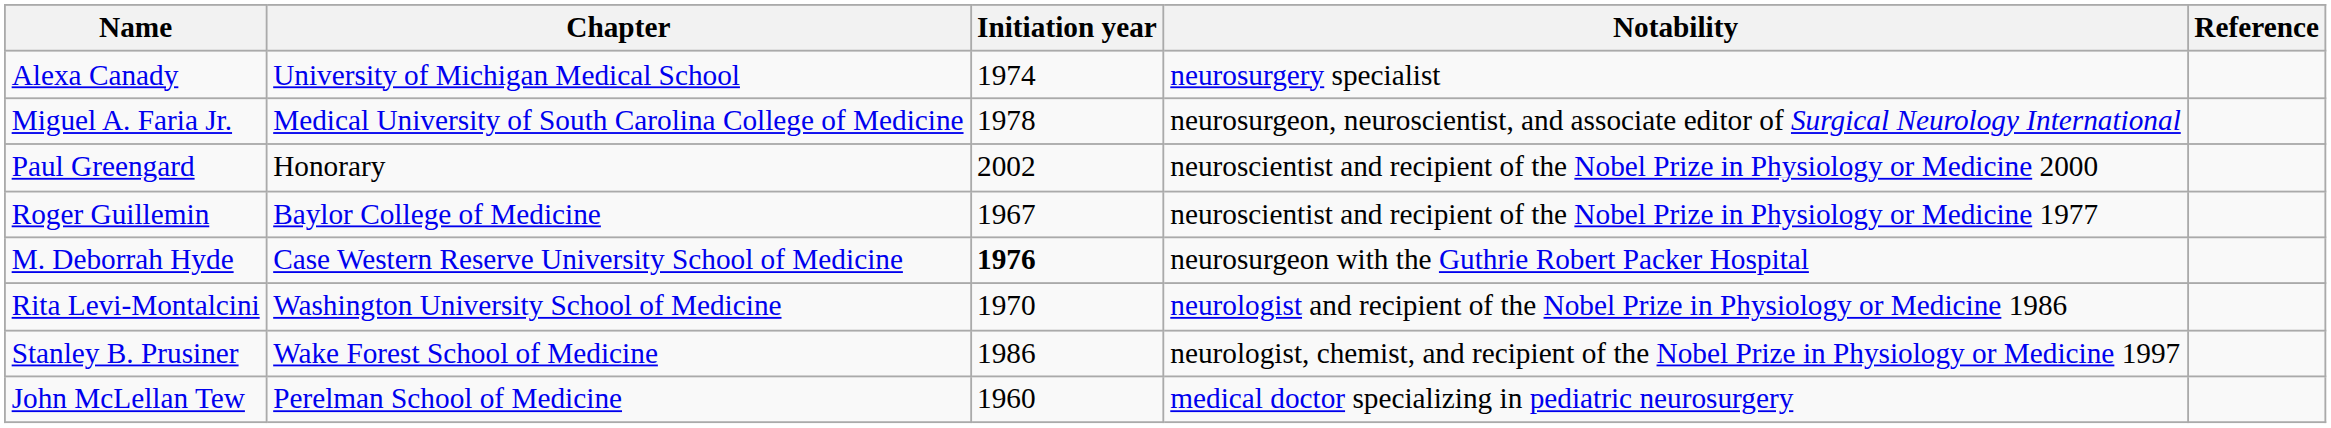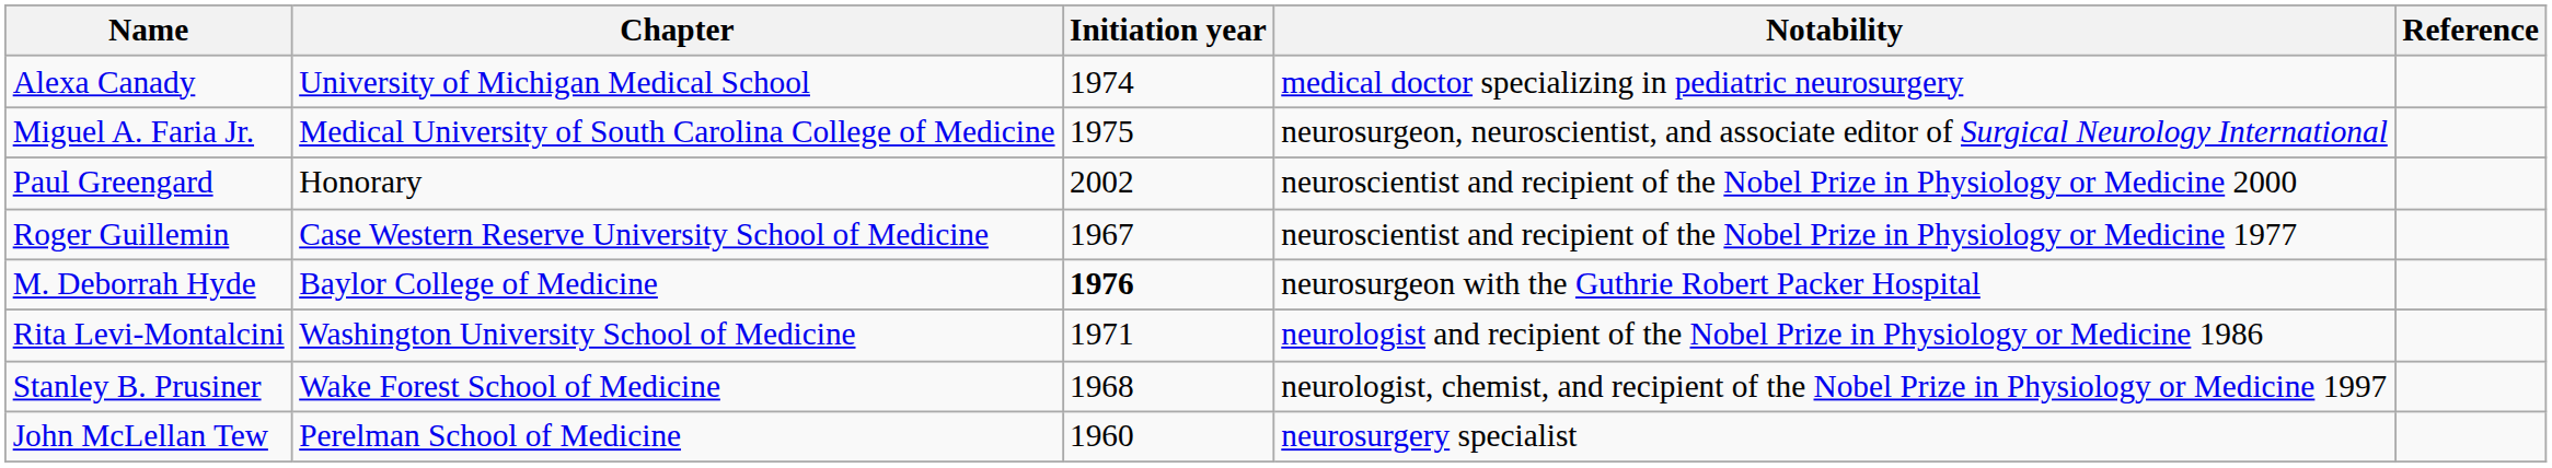Alexa Canady | Notability: neurosurgery specialist -> medical doctor specializing in pediatric neurosurgery
Miguel A. Faria Jr. | Initiation year: 1978 -> 1975
Roger Guillemin | Chapter: Baylor College of Medicine -> Case Western Reserve University School of Medicine
M. Deborrah Hyde | Chapter: Case Western Reserve University School of Medicine -> Baylor College of Medicine
Rita Levi-Montalcini | Initiation year: 1970 -> 1971
Stanley B. Prusiner | Initiation year: 1986 -> 1968
John McLellan Tew | Notability: medical doctor specializing in pediatric neurosurgery -> neurosurgery specialist
